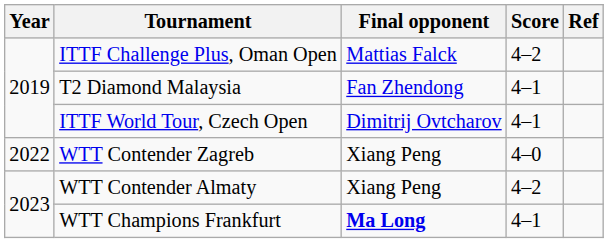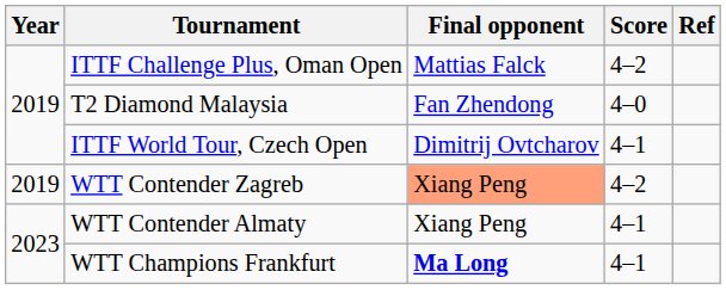T2 Diamond Malaysia | Score: 4–1 -> 4–0
WTT Contender Zagreb | Year: 2022 -> 2019
WTT Contender Zagreb | Final opponent: no background -> lightsalmon background
WTT Contender Zagreb | Score: 4–0 -> 4–2
WTT Contender Almaty | Score: 4–2 -> 4–1
